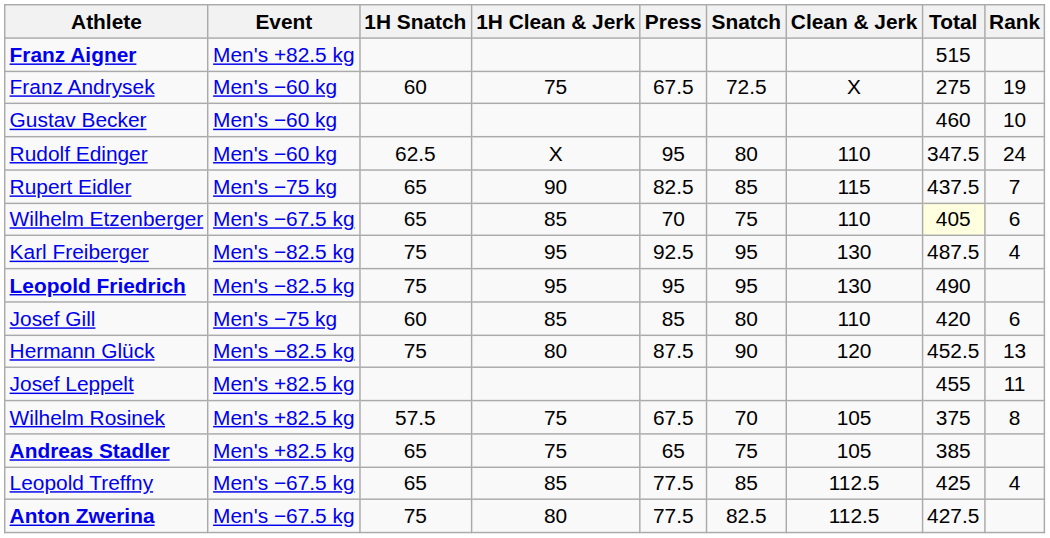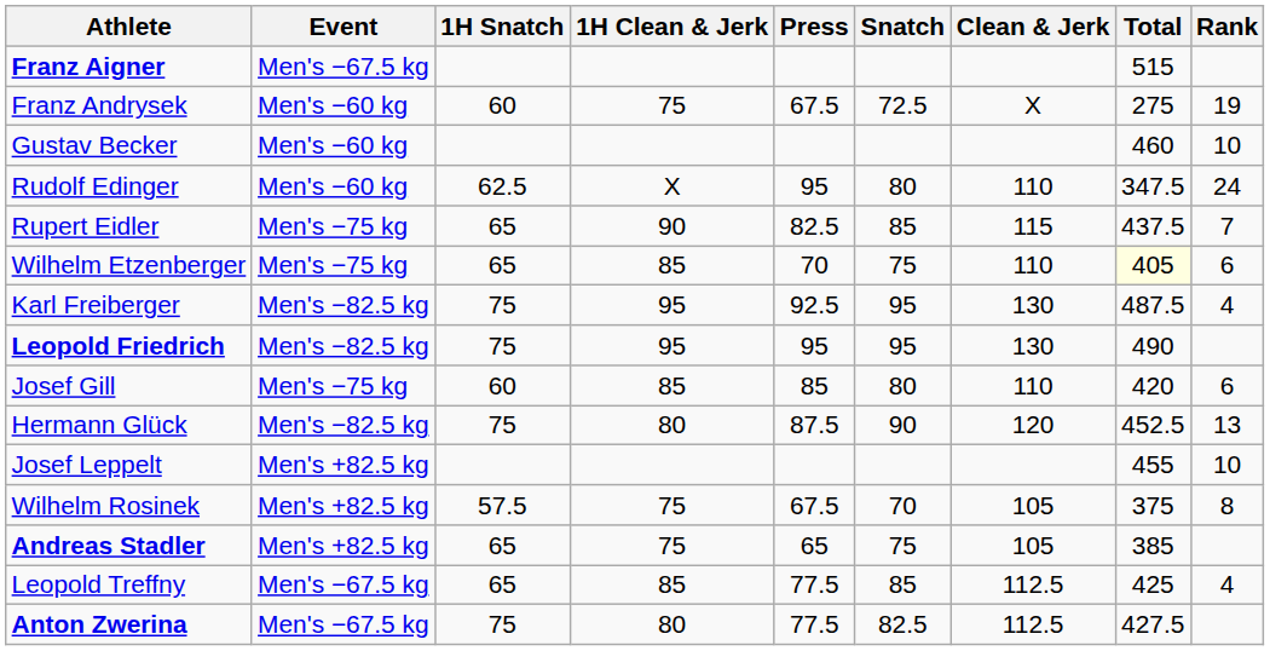Franz Aigner | Event: Men's +82.5 kg -> Men's −67.5 kg
Wilhelm Etzenberger | Event: Men's −67.5 kg -> Men's −75 kg
Josef Leppelt | Rank: 11 -> 10
